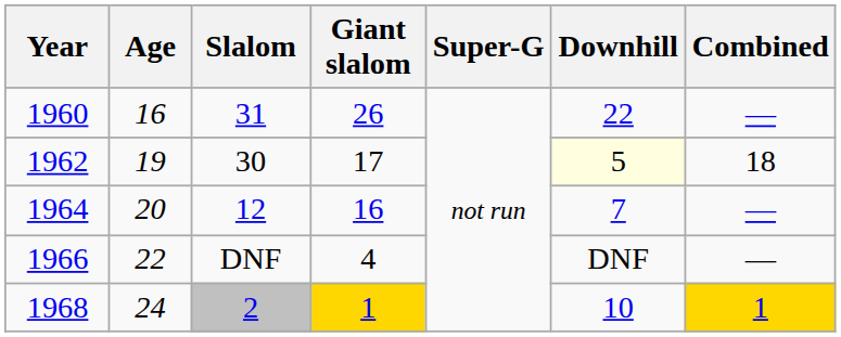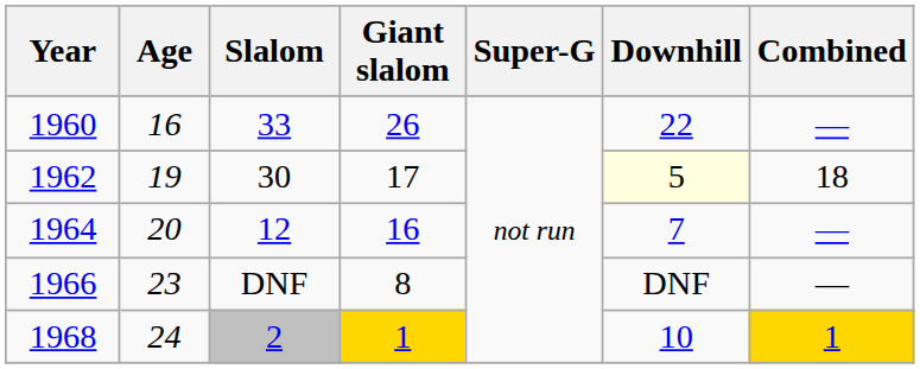1960 | Slalom: 31 -> 33
1966 | Age: 22 -> 23
1966 | Giant slalom: 4 -> 8
